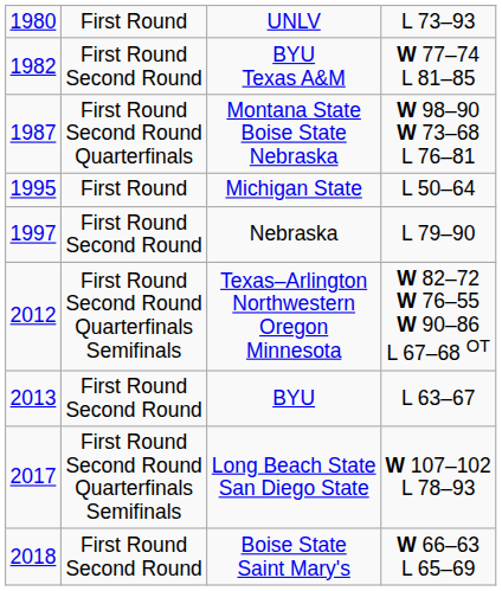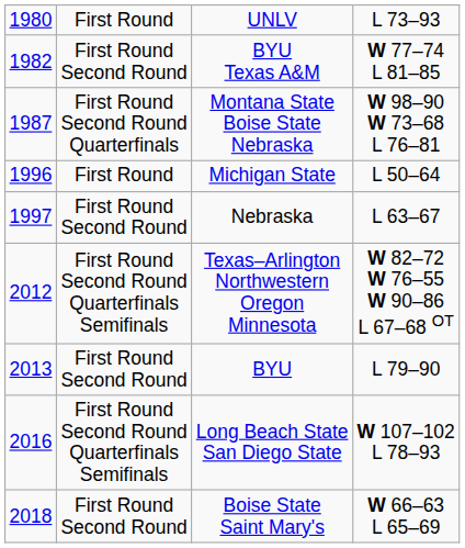Michigan State | column 1: 1995 -> 1996
Nebraska | column 4: L 79–90 -> L 63–67
BYU | column 4: L 63–67 -> L 79–90
Long Beach State San Diego State | column 1: 2017 -> 2016
